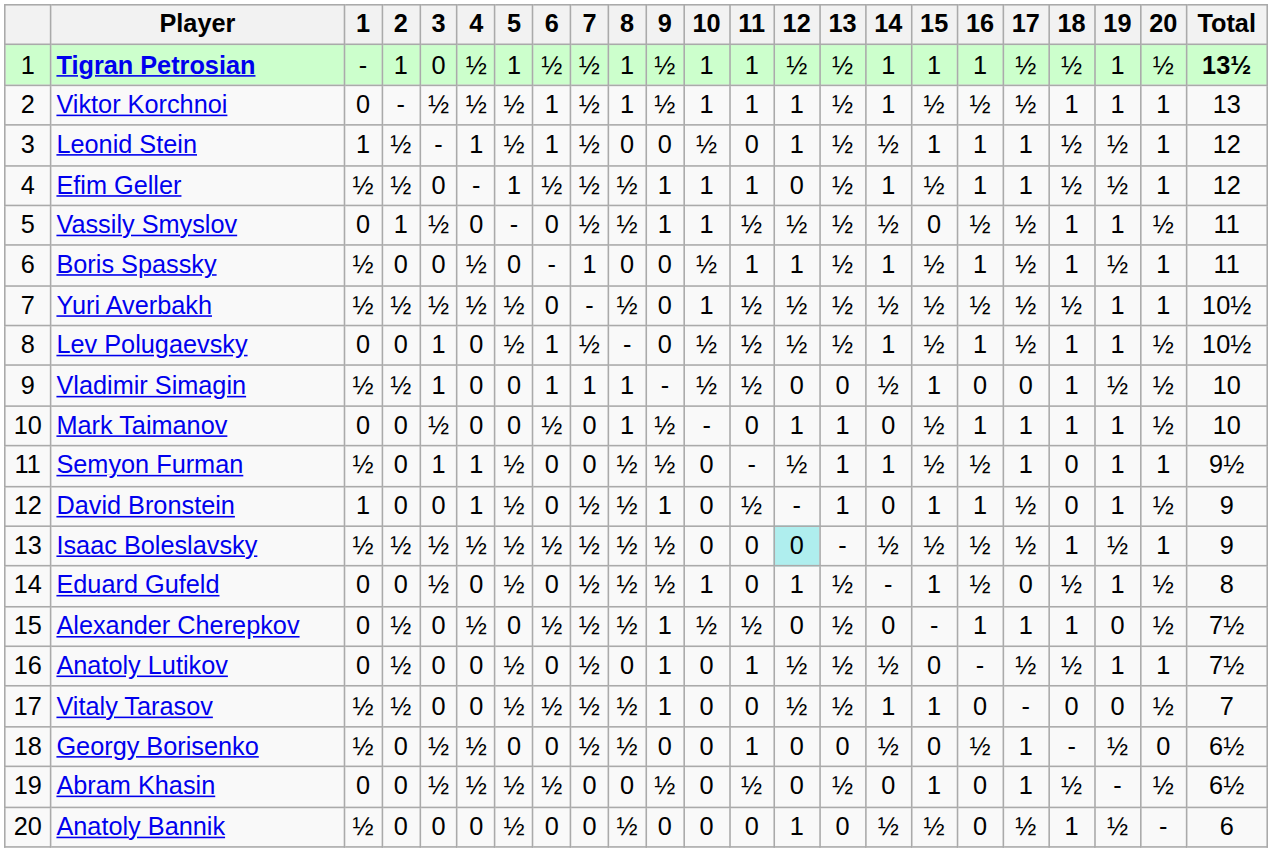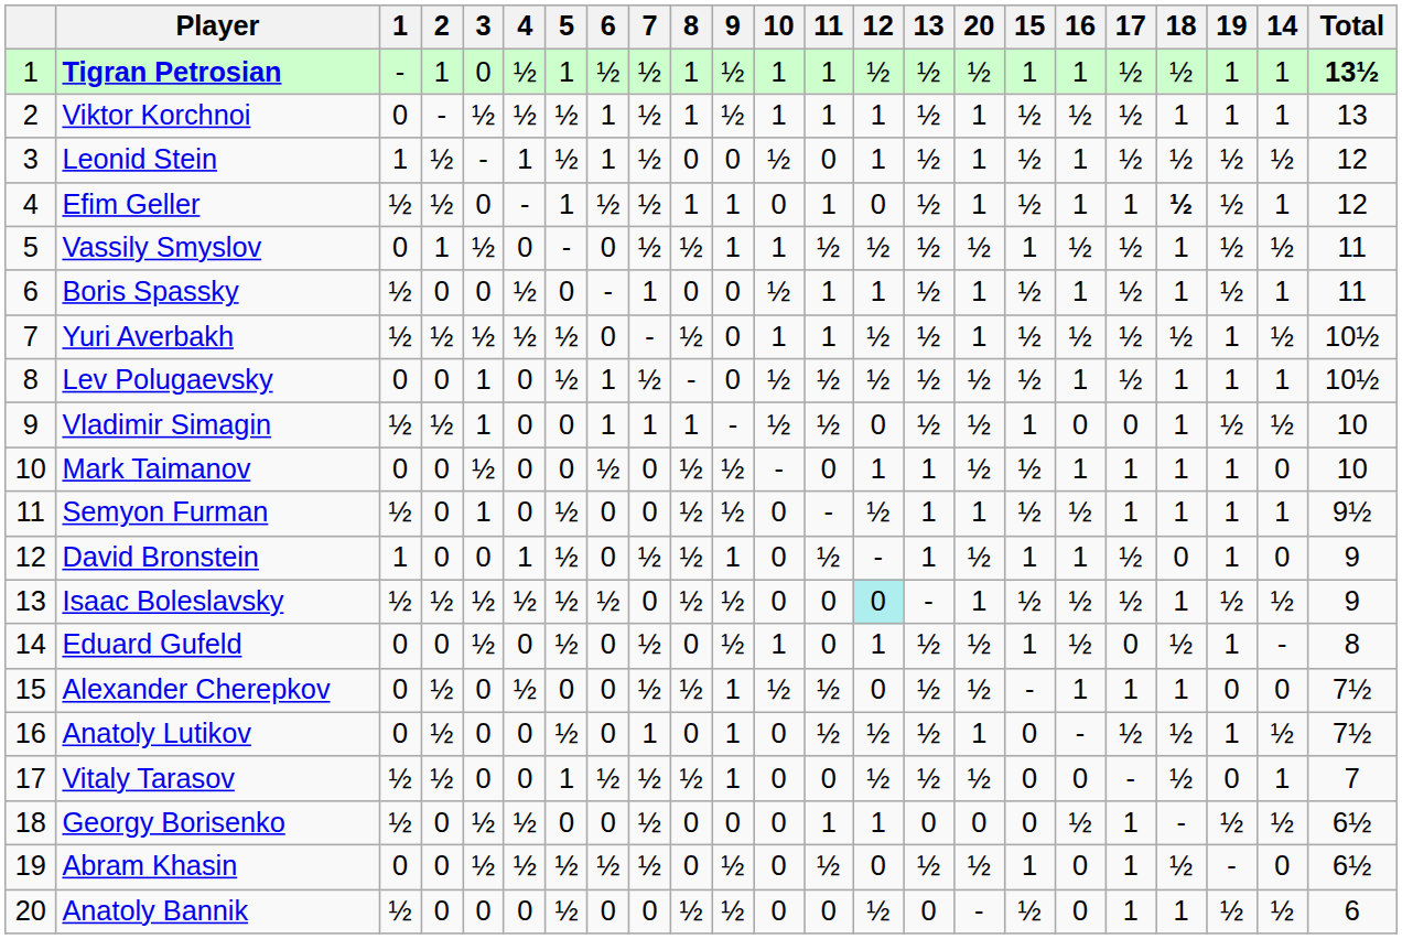columns swapped: 14 <-> 20
Leonid Stein | 15: 1 -> ½
Leonid Stein | 17: 1 -> ½
Efim Geller | 8: ½ -> 1
Efim Geller | 10: 1 -> 0
Efim Geller | 18: normal -> bold
Vassily Smyslov | 15: 0 -> 1
Vassily Smyslov | 19: 1 -> ½
Yuri Averbakh | 11: ½ -> 1
Vladimir Simagin | 13: 0 -> ½
Mark Taimanov | 8: 1 -> ½
Semyon Furman | 4: 1 -> 0
Semyon Furman | 18: 0 -> 1
Isaac Boleslavsky | 7: ½ -> 0
Eduard Gufeld | 8: ½ -> 0
Alexander Cherepkov | 6: ½ -> 0
Anatoly Lutikov | 7: ½ -> 1
Anatoly Lutikov | 11: 1 -> ½
Vitaly Tarasov | 5: ½ -> 1
Vitaly Tarasov | 15: 1 -> 0
Vitaly Tarasov | 18: 0 -> ½
Georgy Borisenko | 8: ½ -> 0
Georgy Borisenko | 12: 0 -> 1
Abram Khasin | 7: 0 -> ½
Anatoly Bannik | 9: 0 -> ½
Anatoly Bannik | 12: 1 -> ½
Anatoly Bannik | 17: ½ -> 1
